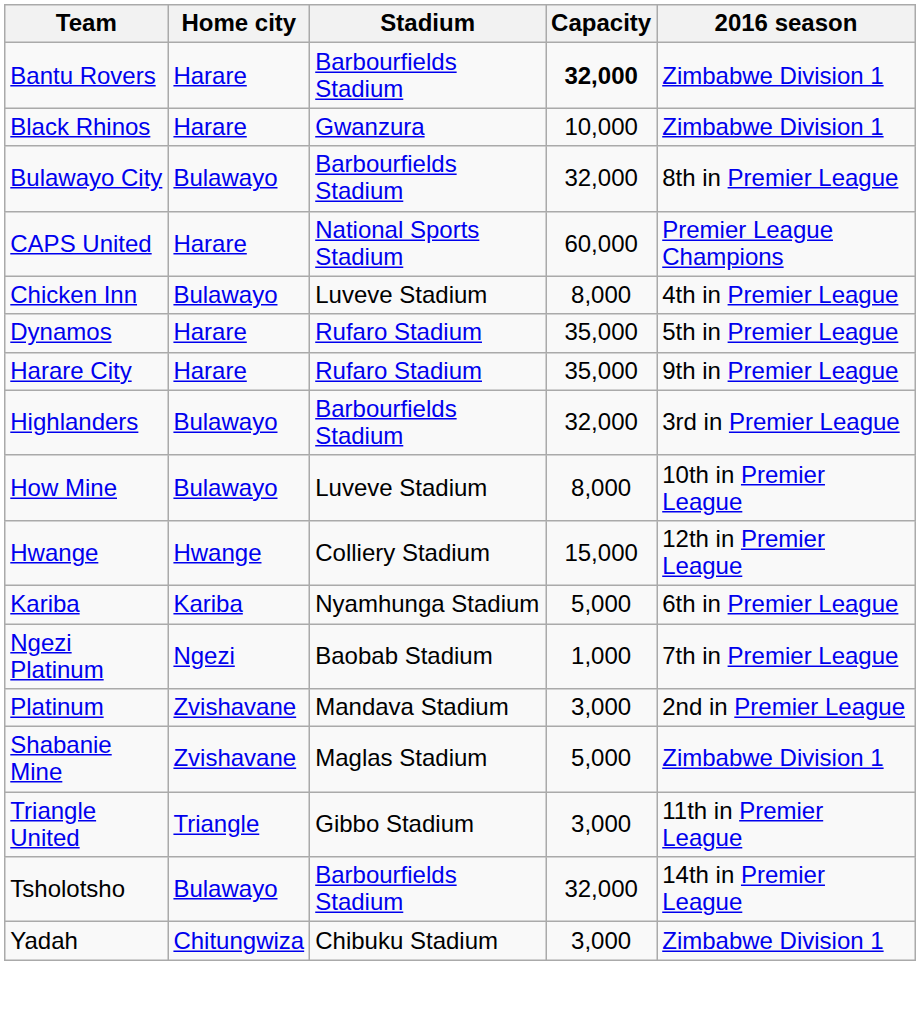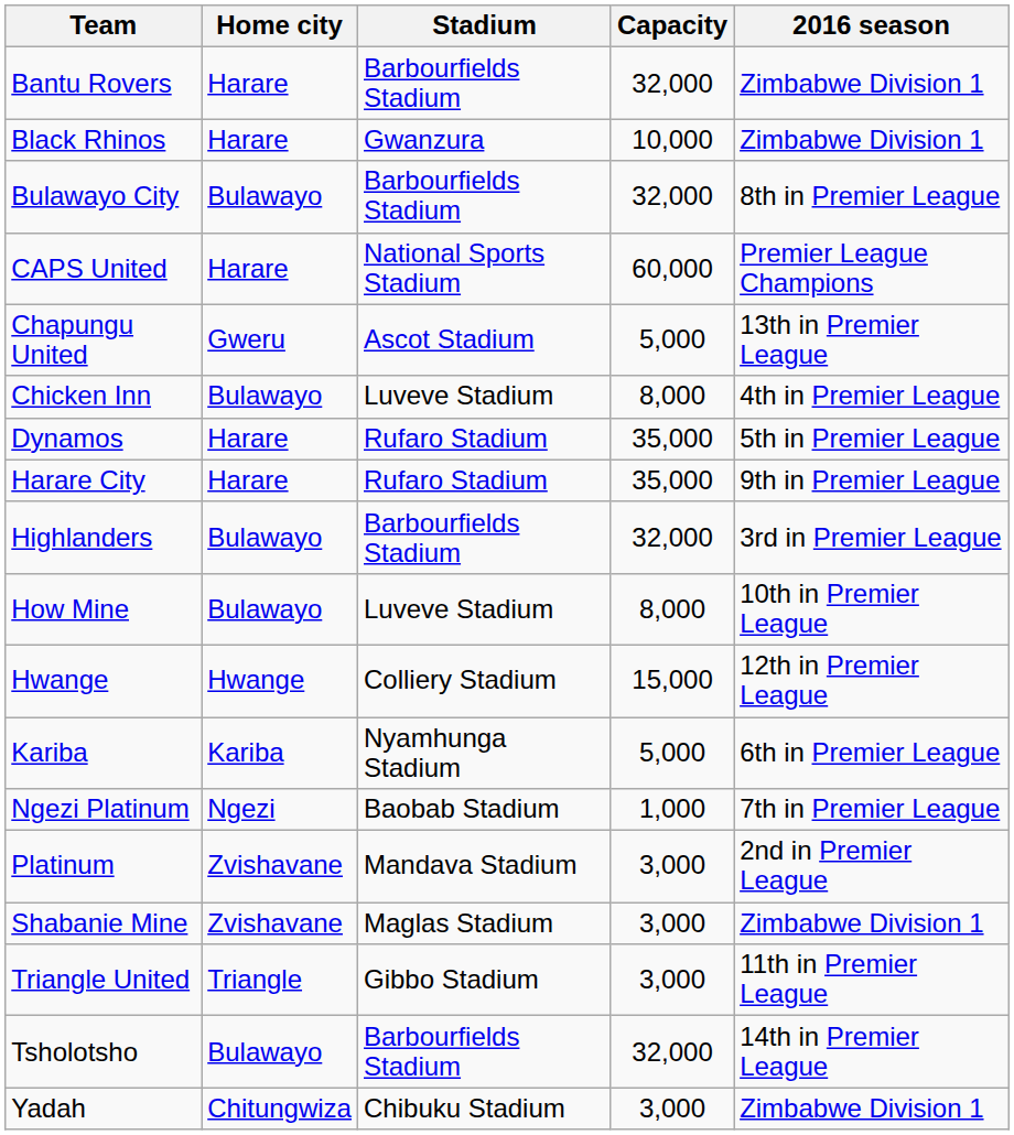Bantu Rovers | Capacity: bold -> normal
+ row: Chapungu United | Gweru | Ascot Stadium | 5,000 | 13th in Premier League
Shabanie Mine | Capacity: 5,000 -> 3,000
